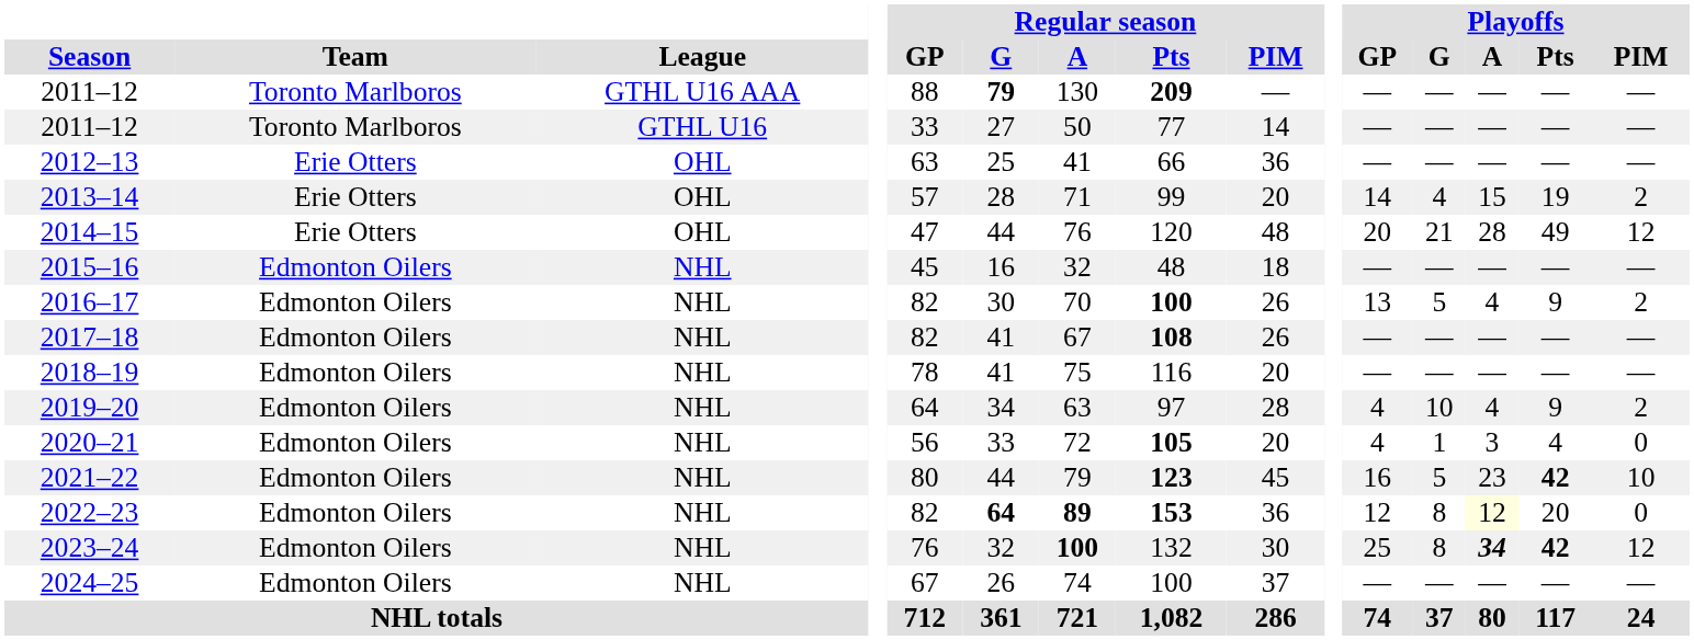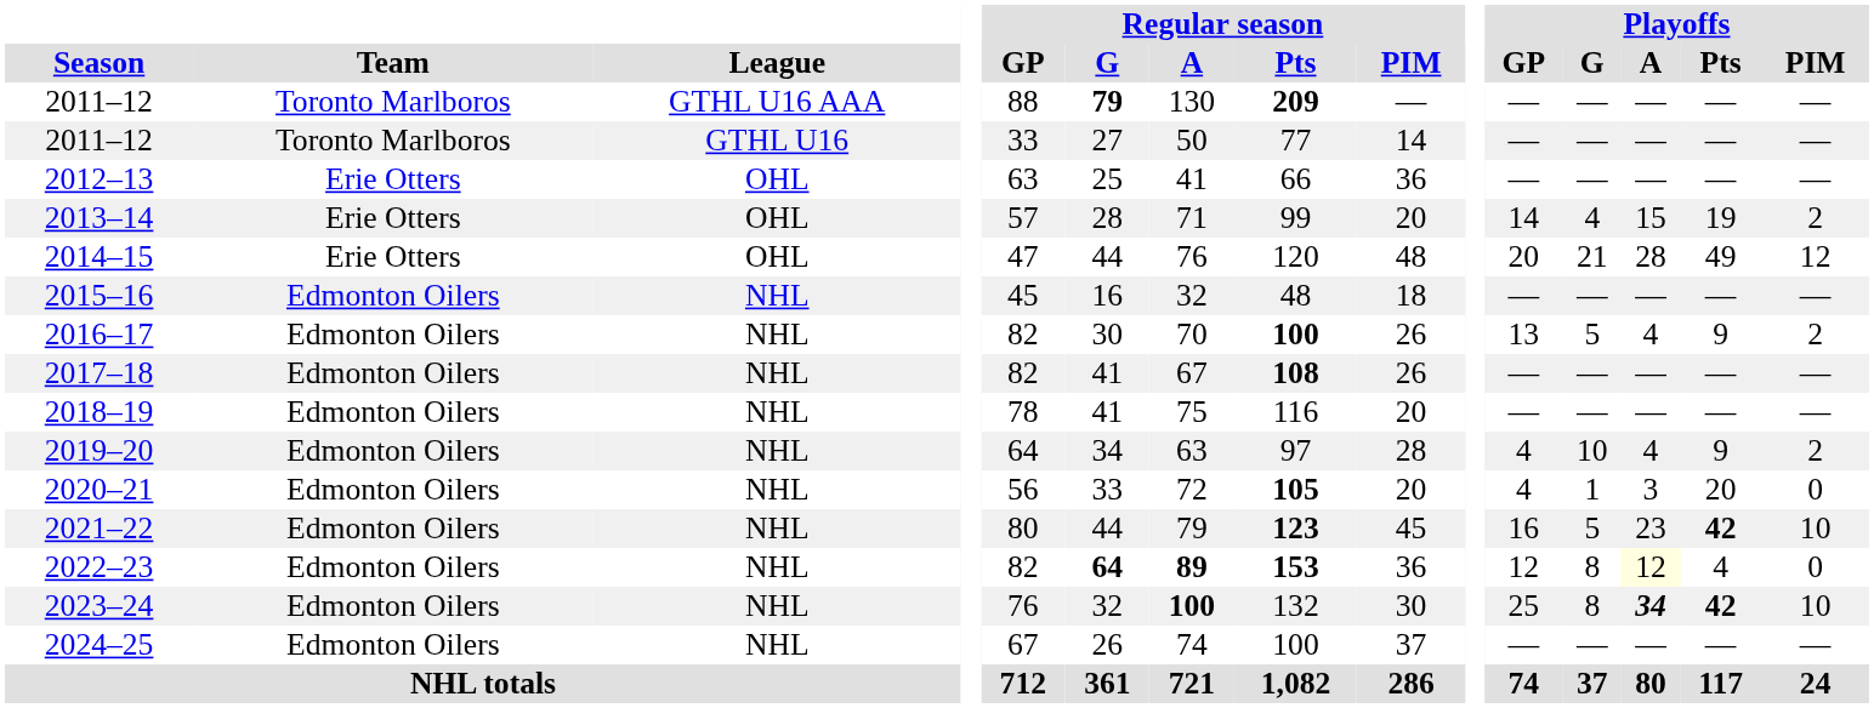2020–21 | Playoffs / Pts: 4 -> 20
2022–23 | Playoffs / Pts: 20 -> 4
2023–24 | Playoffs / PIM: 12 -> 10
